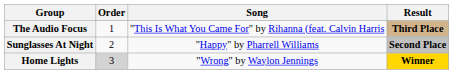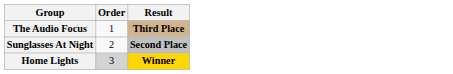- column: Song | "This Is What You Came For" by Rihanna (feat. Calvin Harris | "Happy" by Pharrell Williams | "Wrong" by Waylon Jennings
